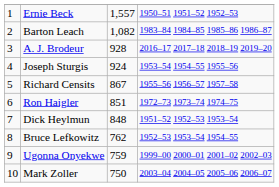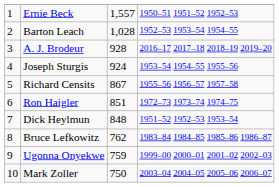Barton Leach | column 3: 1,082 -> 1,028
Barton Leach | column 4: 1983–84 1984–85 1985–86 1986–87 -> 1952–53 1953–54 1954–55
Bruce Lefkowitz | column 4: 1952–53 1953–54 1954–55 -> 1983–84 1984–85 1985–86 1986–87
